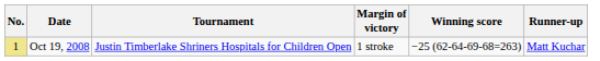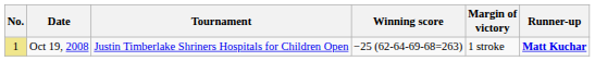columns swapped: Winning score <-> Margin of victory
Oct 19, 2008 | Runner-up: normal -> bold
